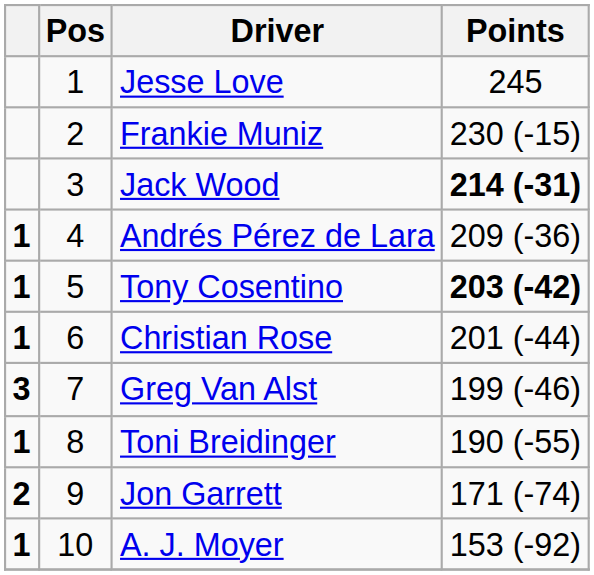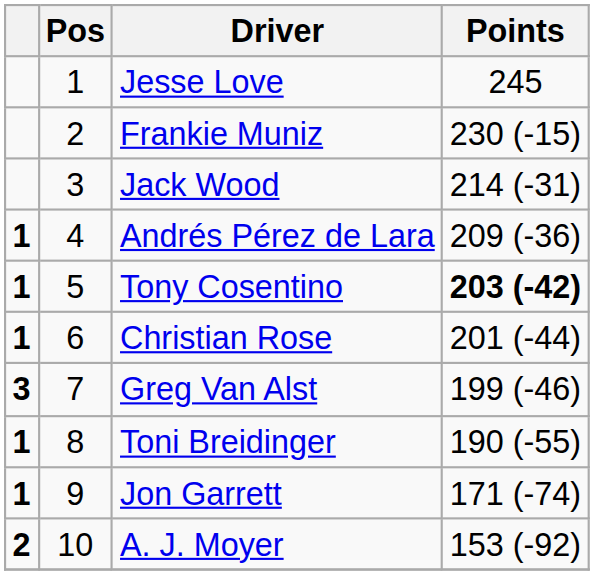Jack Wood | Points: bold -> normal
Jon Garrett | column 1: 2 -> 1
A. J. Moyer | column 1: 1 -> 2
